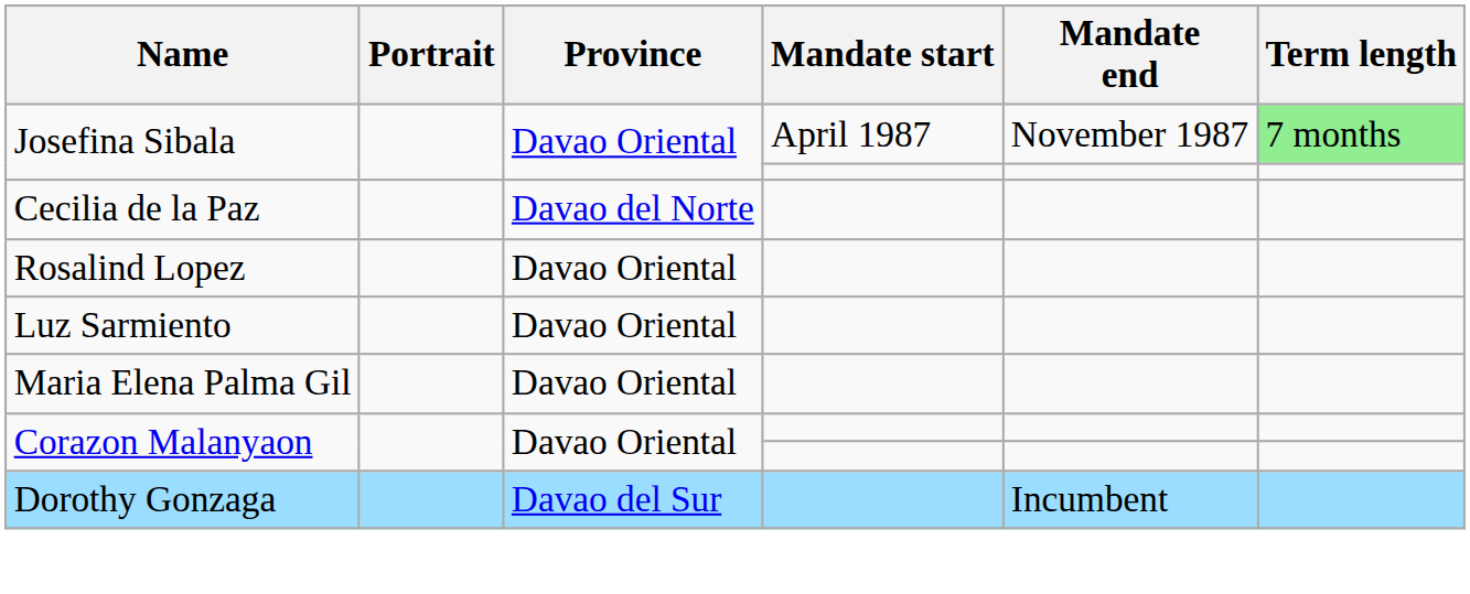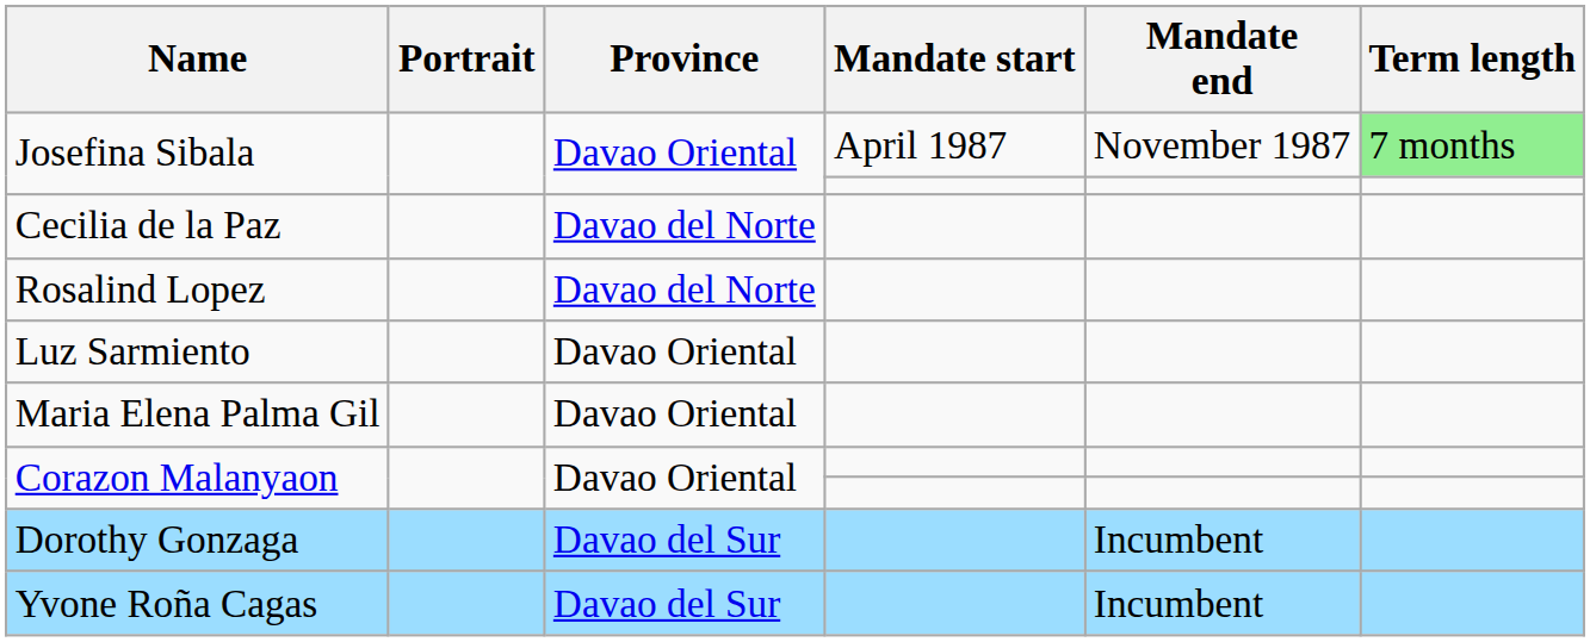Rosalind Lopez | Province: Davao Oriental -> Davao del Norte
+ row: Yvone Roña Cagas | Davao del Sur | Incumbent
